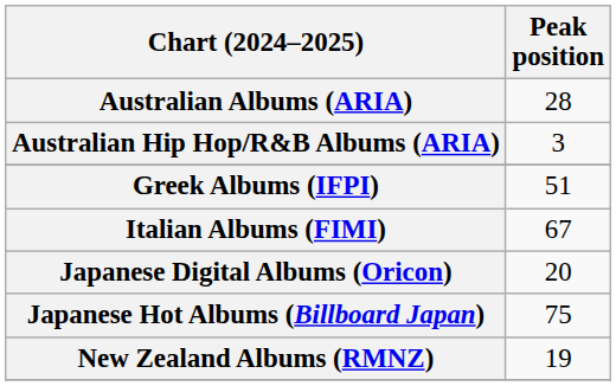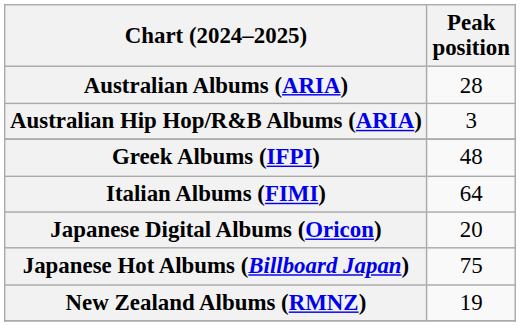Greek Albums (IFPI) | Peak position: 51 -> 48
Italian Albums (FIMI) | Peak position: 67 -> 64
